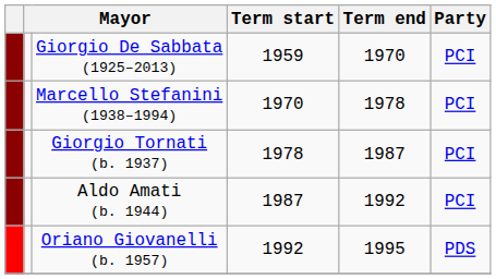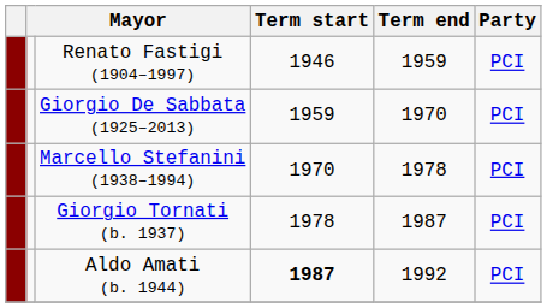+ row: Renato Fastigi (1904–1997) | 1946 | 1959 | PCI
Aldo Amati (b. 1944) | Term start: normal -> bold
- row: Oriano Giovanelli (b. 1957) | 1992 | 1995 | PDS
